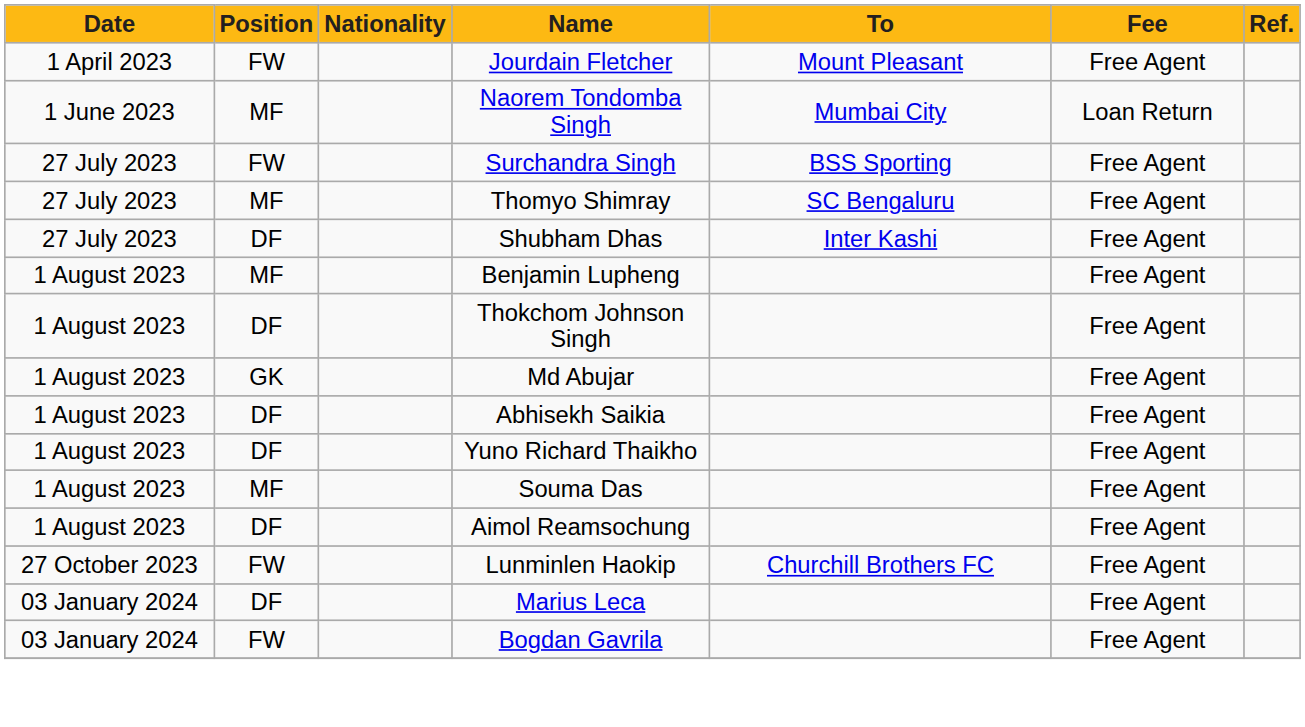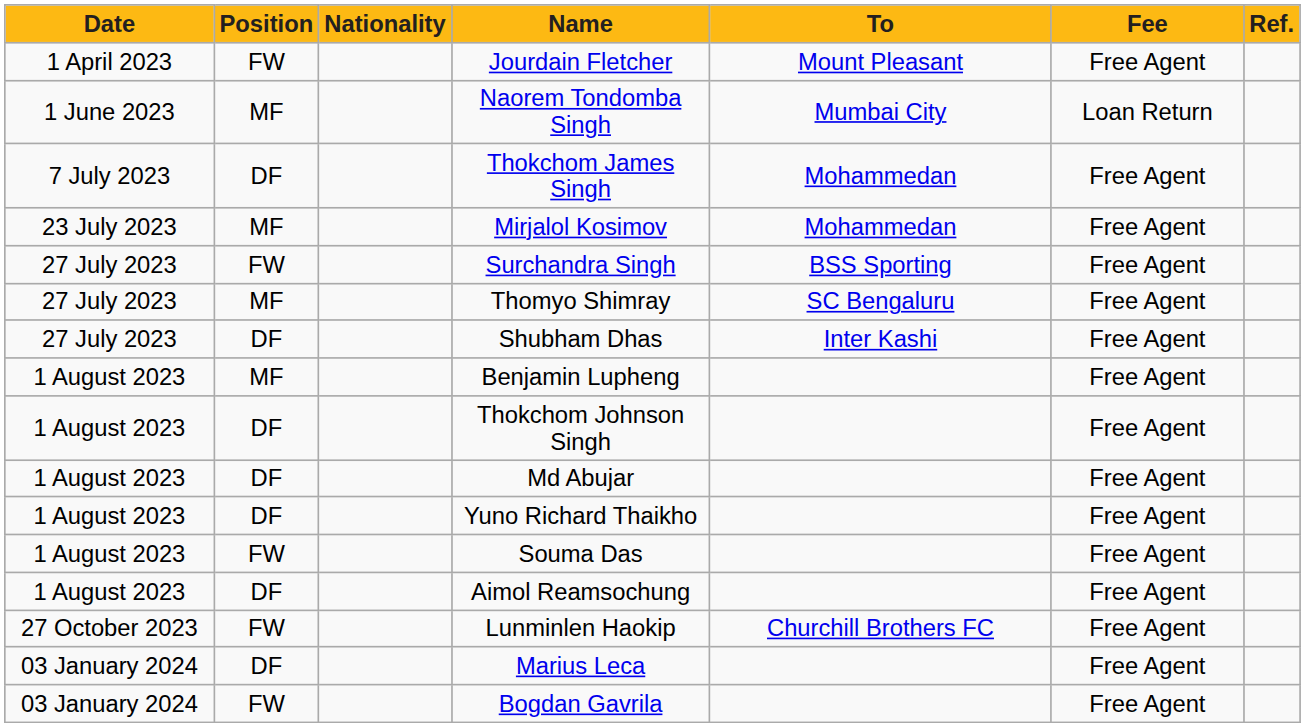+ row: 7 July 2023 | DF | Thokchom James Singh | Mohammedan | Free Agent
+ row: 23 July 2023 | MF | Mirjalol Kosimov | Mohammedan | Free Agent
Md Abujar | Position: GK -> DF
- row: 1 August 2023 | DF | Abhisekh Saikia | Free Agent
Souma Das | Position: MF -> FW
